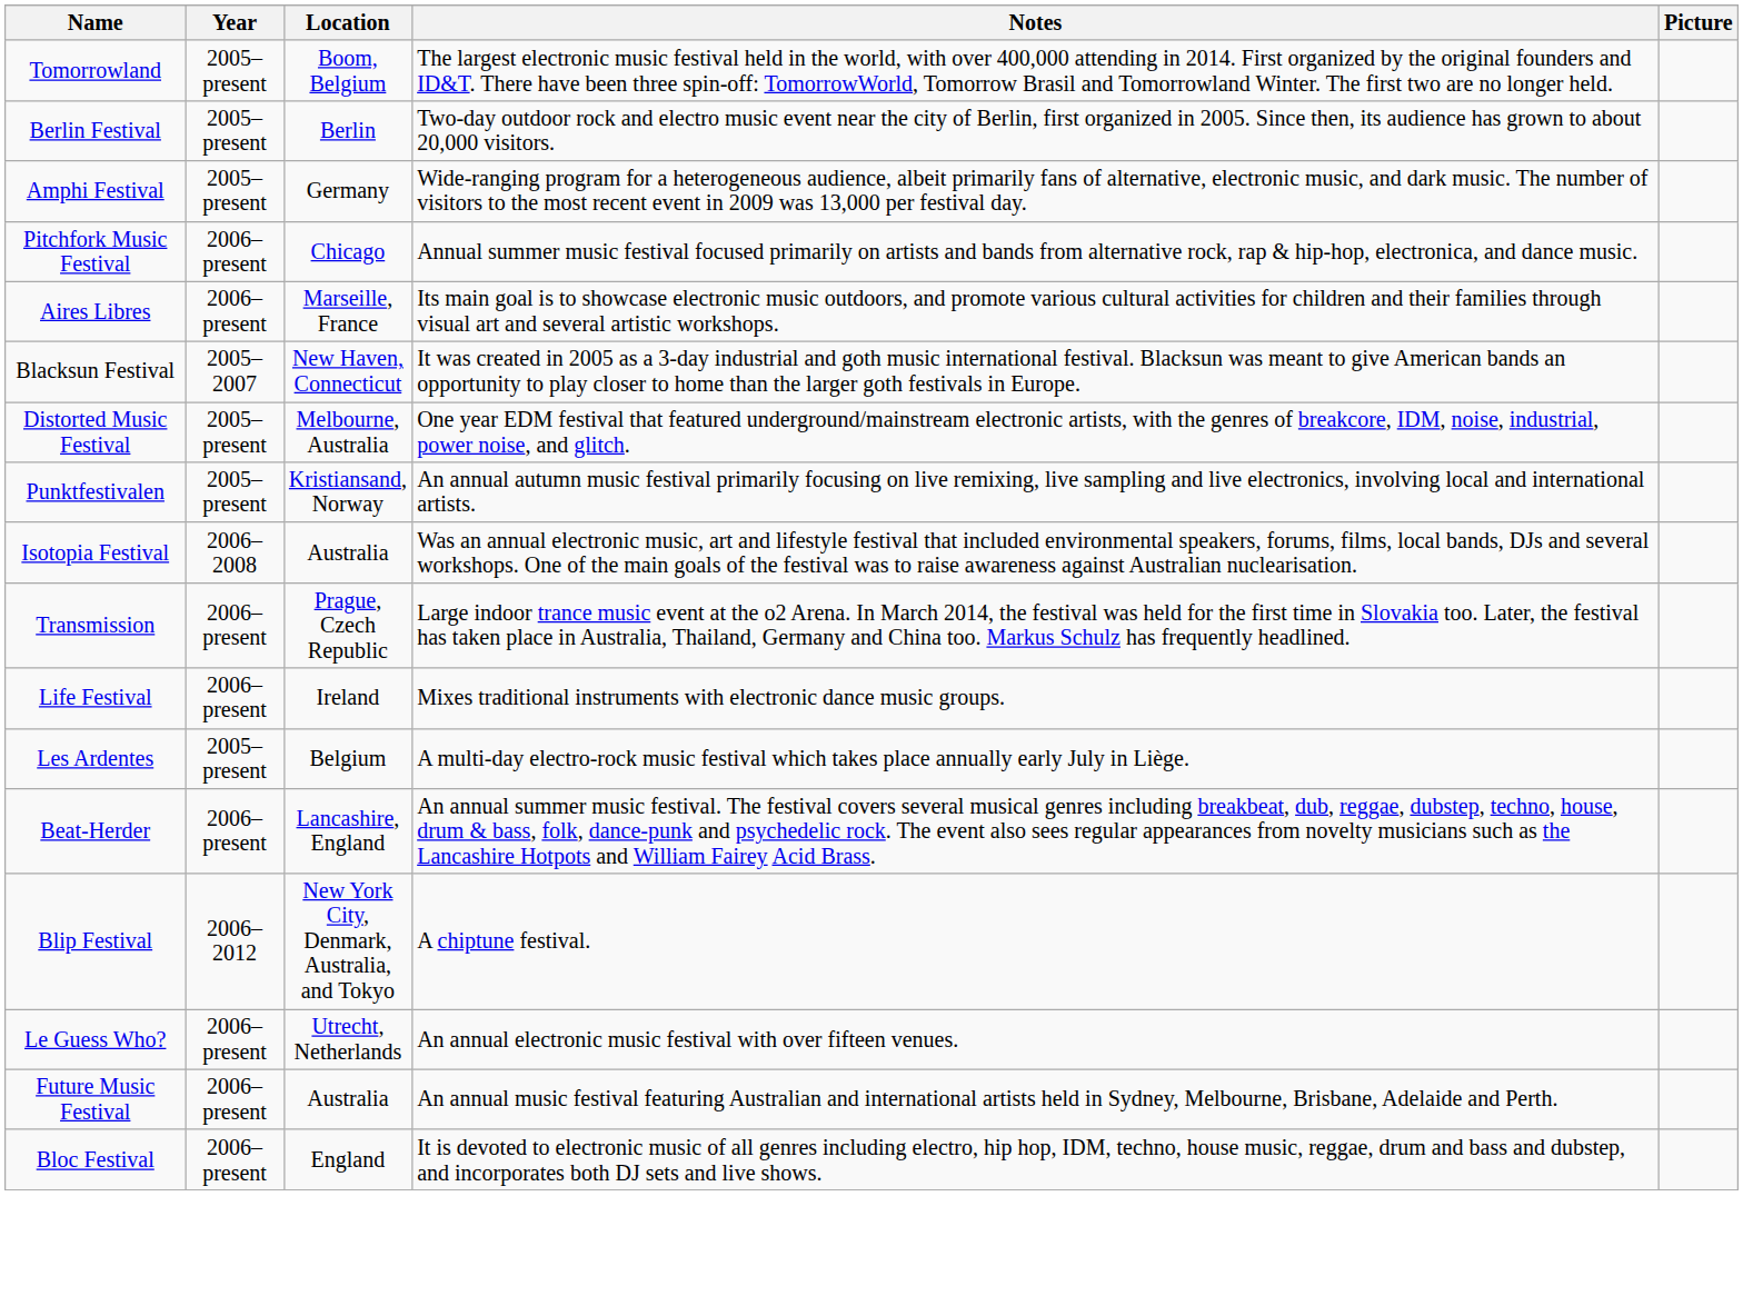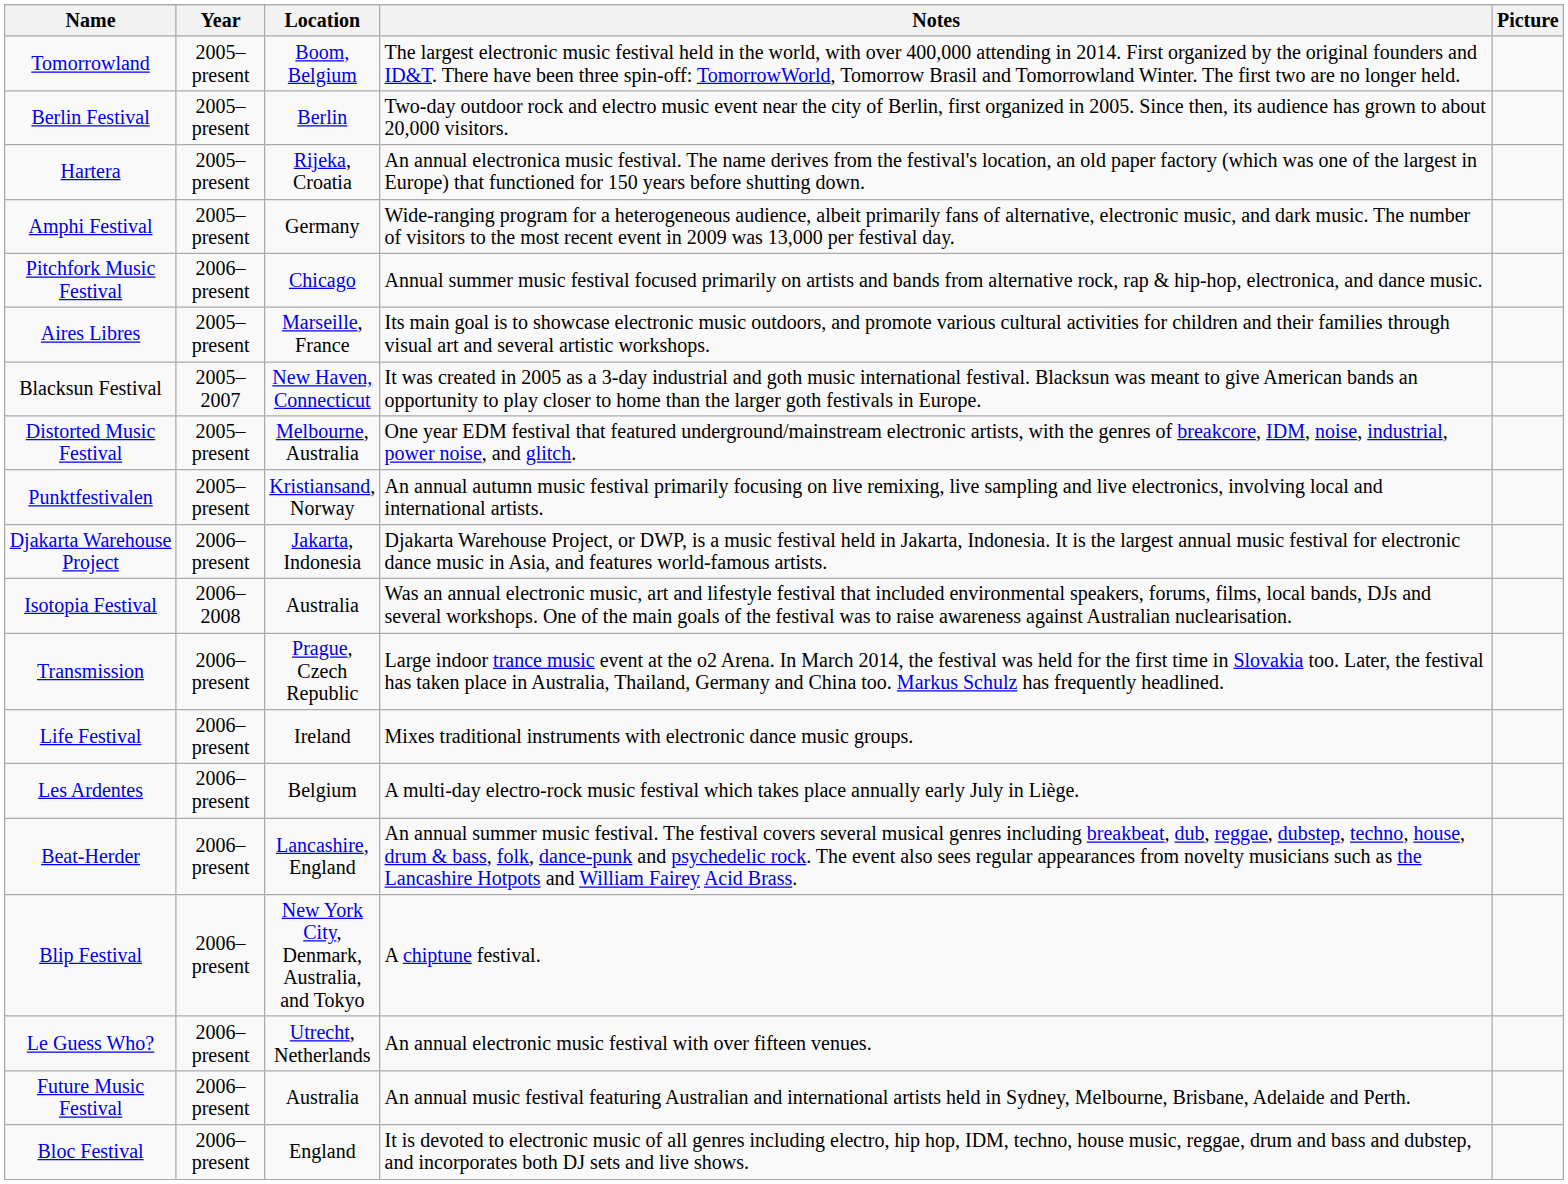+ row: Hartera | 2005–present | Rijeka, Croatia | An annual electronica music festival. The name derives from the festival's location, an old paper factory (which was one of the largest in Europe) that functioned for 150 years before shutting down.
Aires Libres | Year: 2006–present -> 2005–present
+ row: Djakarta Warehouse Project | 2006–present | Jakarta, Indonesia | Djakarta Warehouse Project, or DWP, is a music festival held in Jakarta, Indonesia. It is the largest annual music festival for electronic dance music in Asia, and features world-famous artists.
Les Ardentes | Year: 2005–present -> 2006–present
Blip Festival | Year: 2006–2012 -> 2006–present
